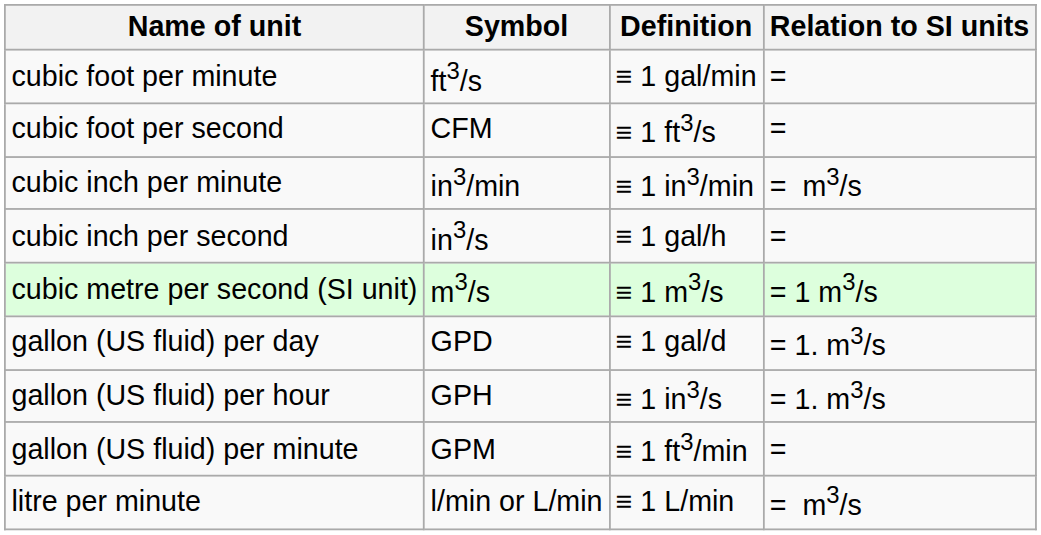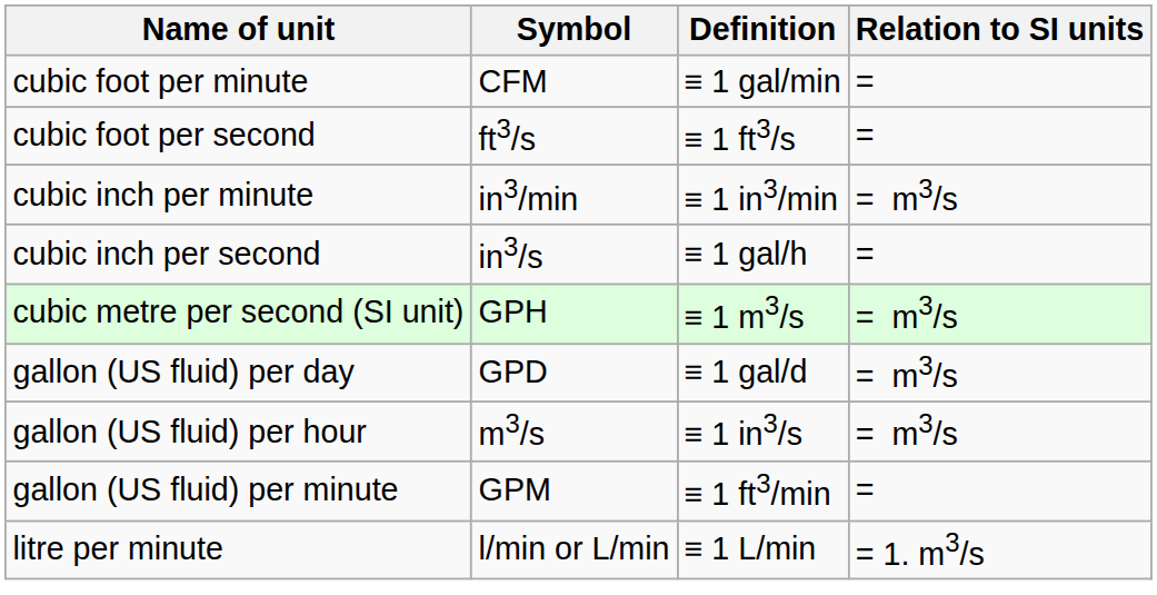cubic foot per minute | Symbol: ft3/s -> CFM
cubic foot per second | Symbol: CFM -> ft3/s
cubic metre per second (SI unit) | Symbol: m3/s -> GPH
cubic metre per second (SI unit) | Relation to SI units: = 1 m3/s -> = m3/s
gallon (US fluid) per day | Relation to SI units: = 1. m3/s -> = m3/s
gallon (US fluid) per hour | Symbol: GPH -> m3/s
gallon (US fluid) per hour | Relation to SI units: = 1. m3/s -> = m3/s
litre per minute | Relation to SI units: = m3/s -> = 1. m3/s
